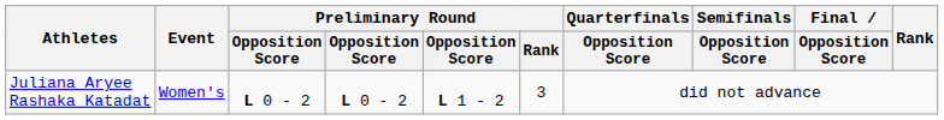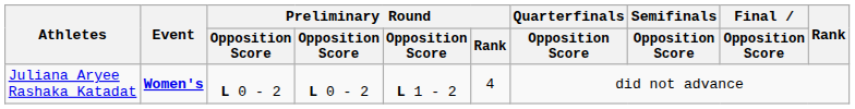Juliana Aryee Rashaka Katadat | Event: normal -> bold
Juliana Aryee Rashaka Katadat | Preliminary Round / Rank: 3 -> 4
